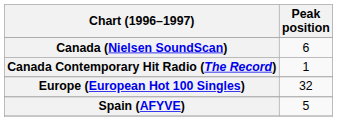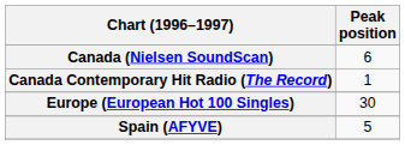Europe (European Hot 100 Singles) | Peak position: 32 -> 30
